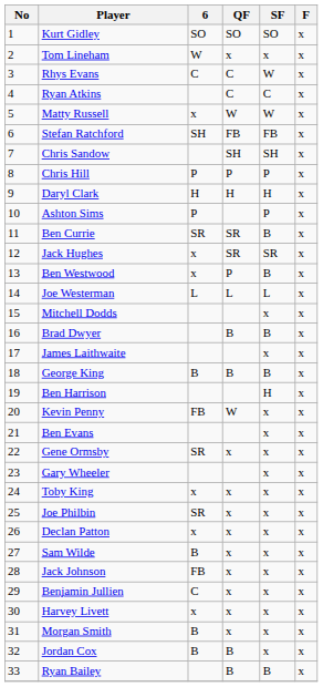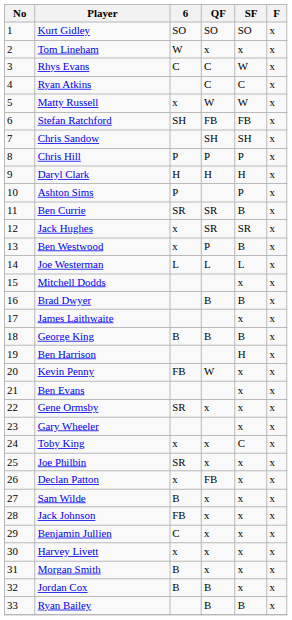Toby King | SF: x -> C
Declan Patton | QF: x -> FB
